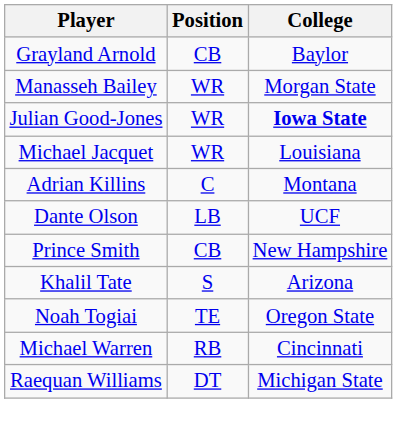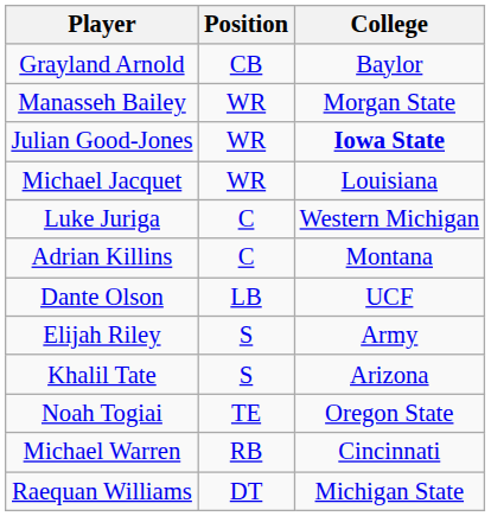+ row: Luke Juriga | C | Western Michigan
+ row: Elijah Riley | S | Army
- row: Prince Smith | CB | New Hampshire
